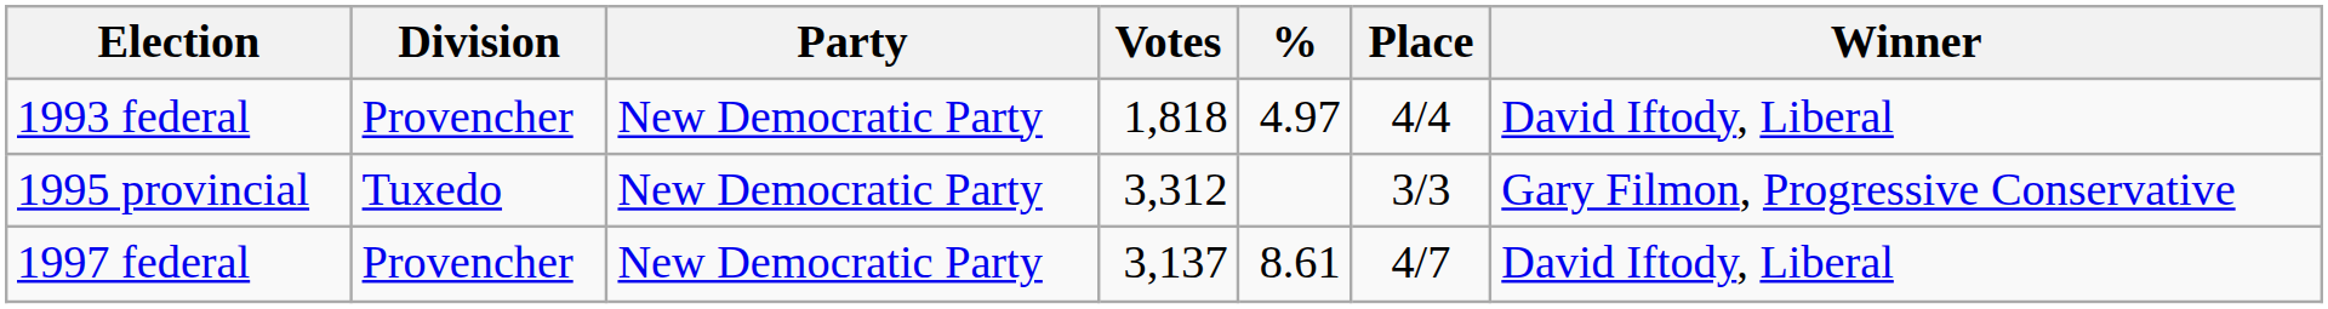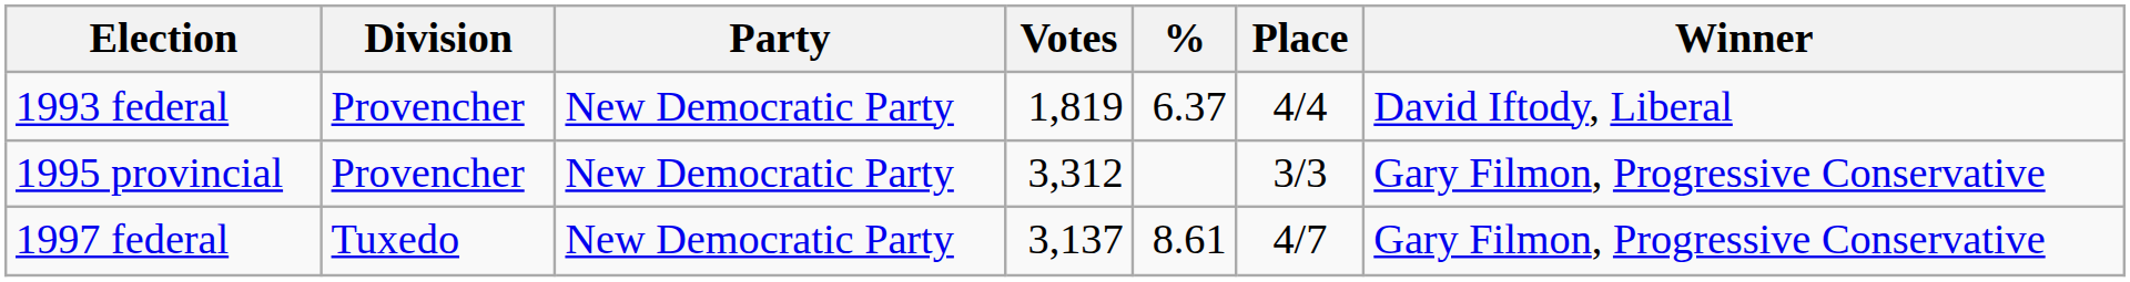1993 federal | Votes: 1,818 -> 1,819
1993 federal | %: 4.97 -> 6.37
1995 provincial | Division: Tuxedo -> Provencher
1997 federal | Division: Provencher -> Tuxedo
1997 federal | Winner: David Iftody, Liberal -> Gary Filmon, Progressive Conservative
